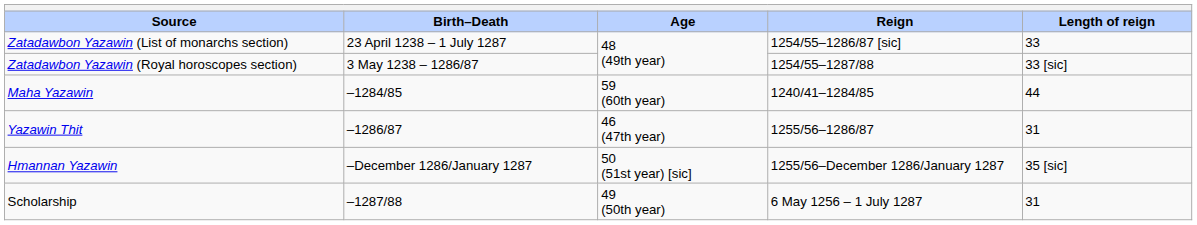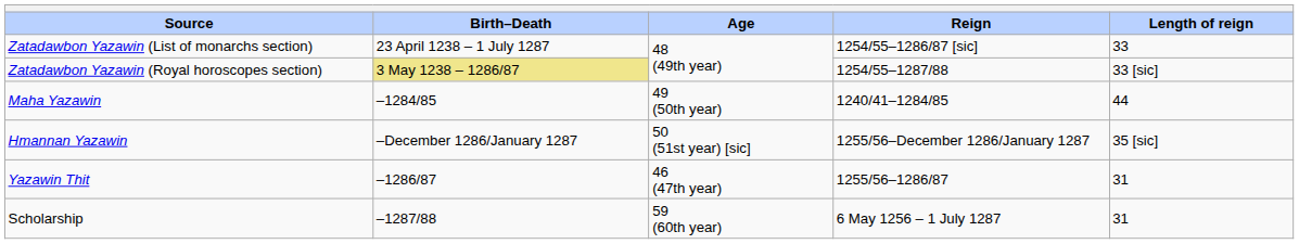Zatadawbon Yazawin (Royal horoscopes section) | Birth–Death: no background -> khaki background
Maha Yazawin | Age: 59 (60th year) -> 49 (50th year)
rows swapped: Yazawin Thit <-> Hmannan Yazawin
Scholarship | Age: 49 (50th year) -> 59 (60th year)
